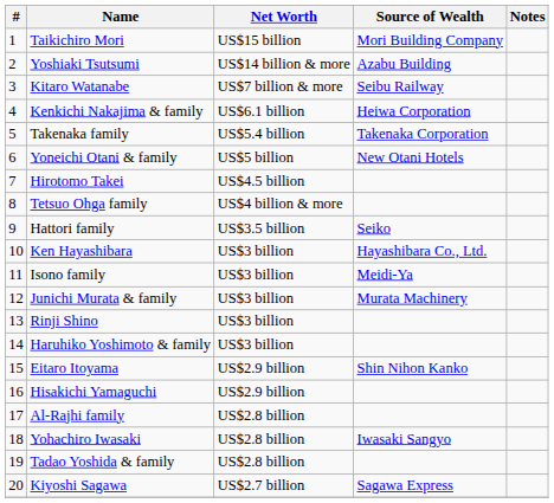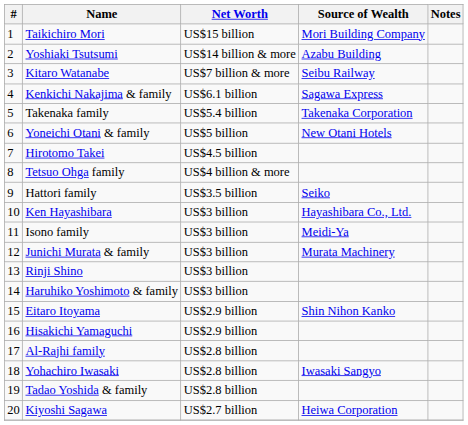Kenkichi Nakajima & family | Source of Wealth: Heiwa Corporation -> Sagawa Express
Kiyoshi Sagawa | Source of Wealth: Sagawa Express -> Heiwa Corporation
